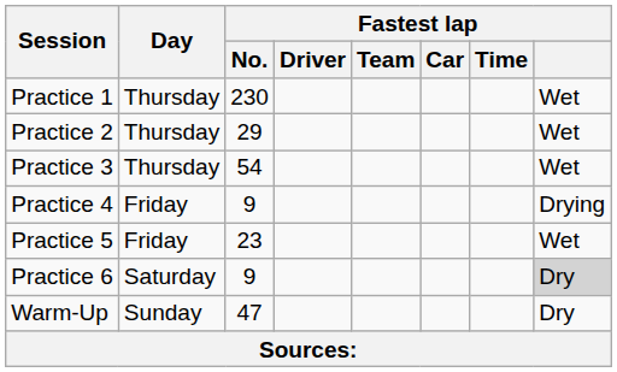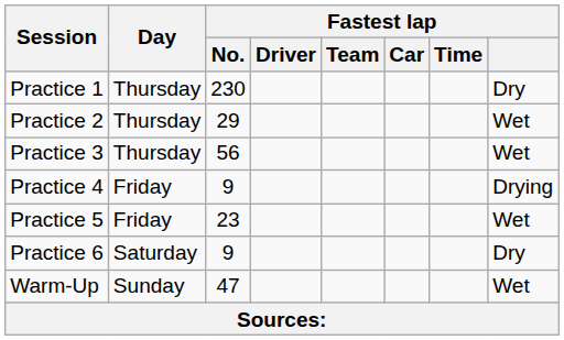Practice 1 | Fastest lap: Wet -> Dry
Practice 3 | Fastest lap / No.: 54 -> 56
Practice 6 | Fastest lap: lightgrey background -> no background
Warm-Up | Fastest lap: Dry -> Wet
